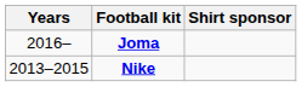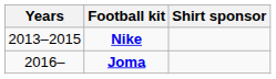rows swapped: Nike <-> Joma
